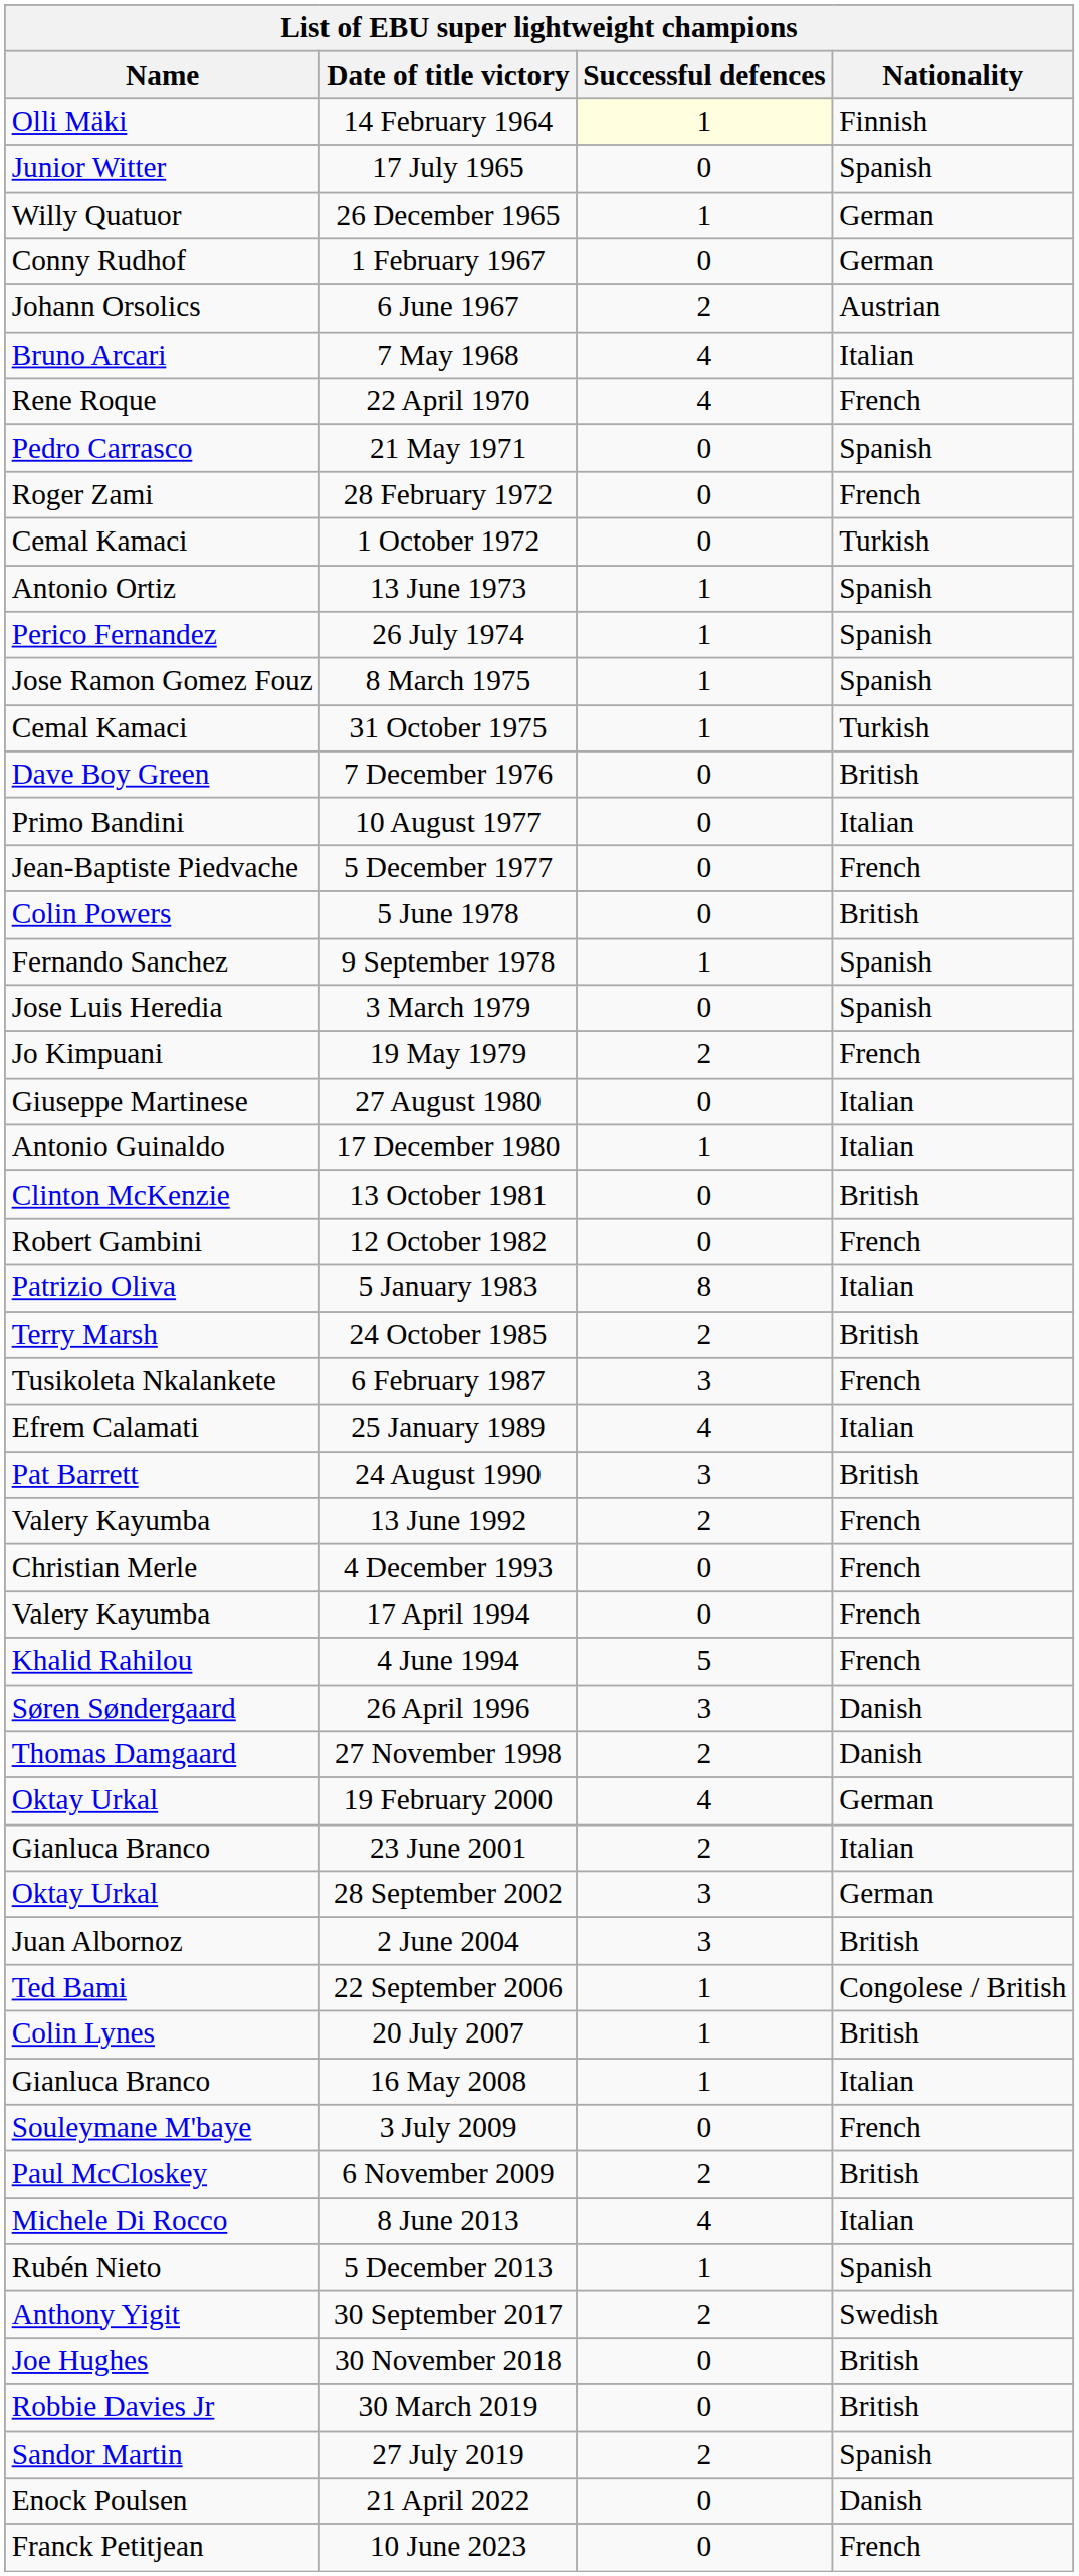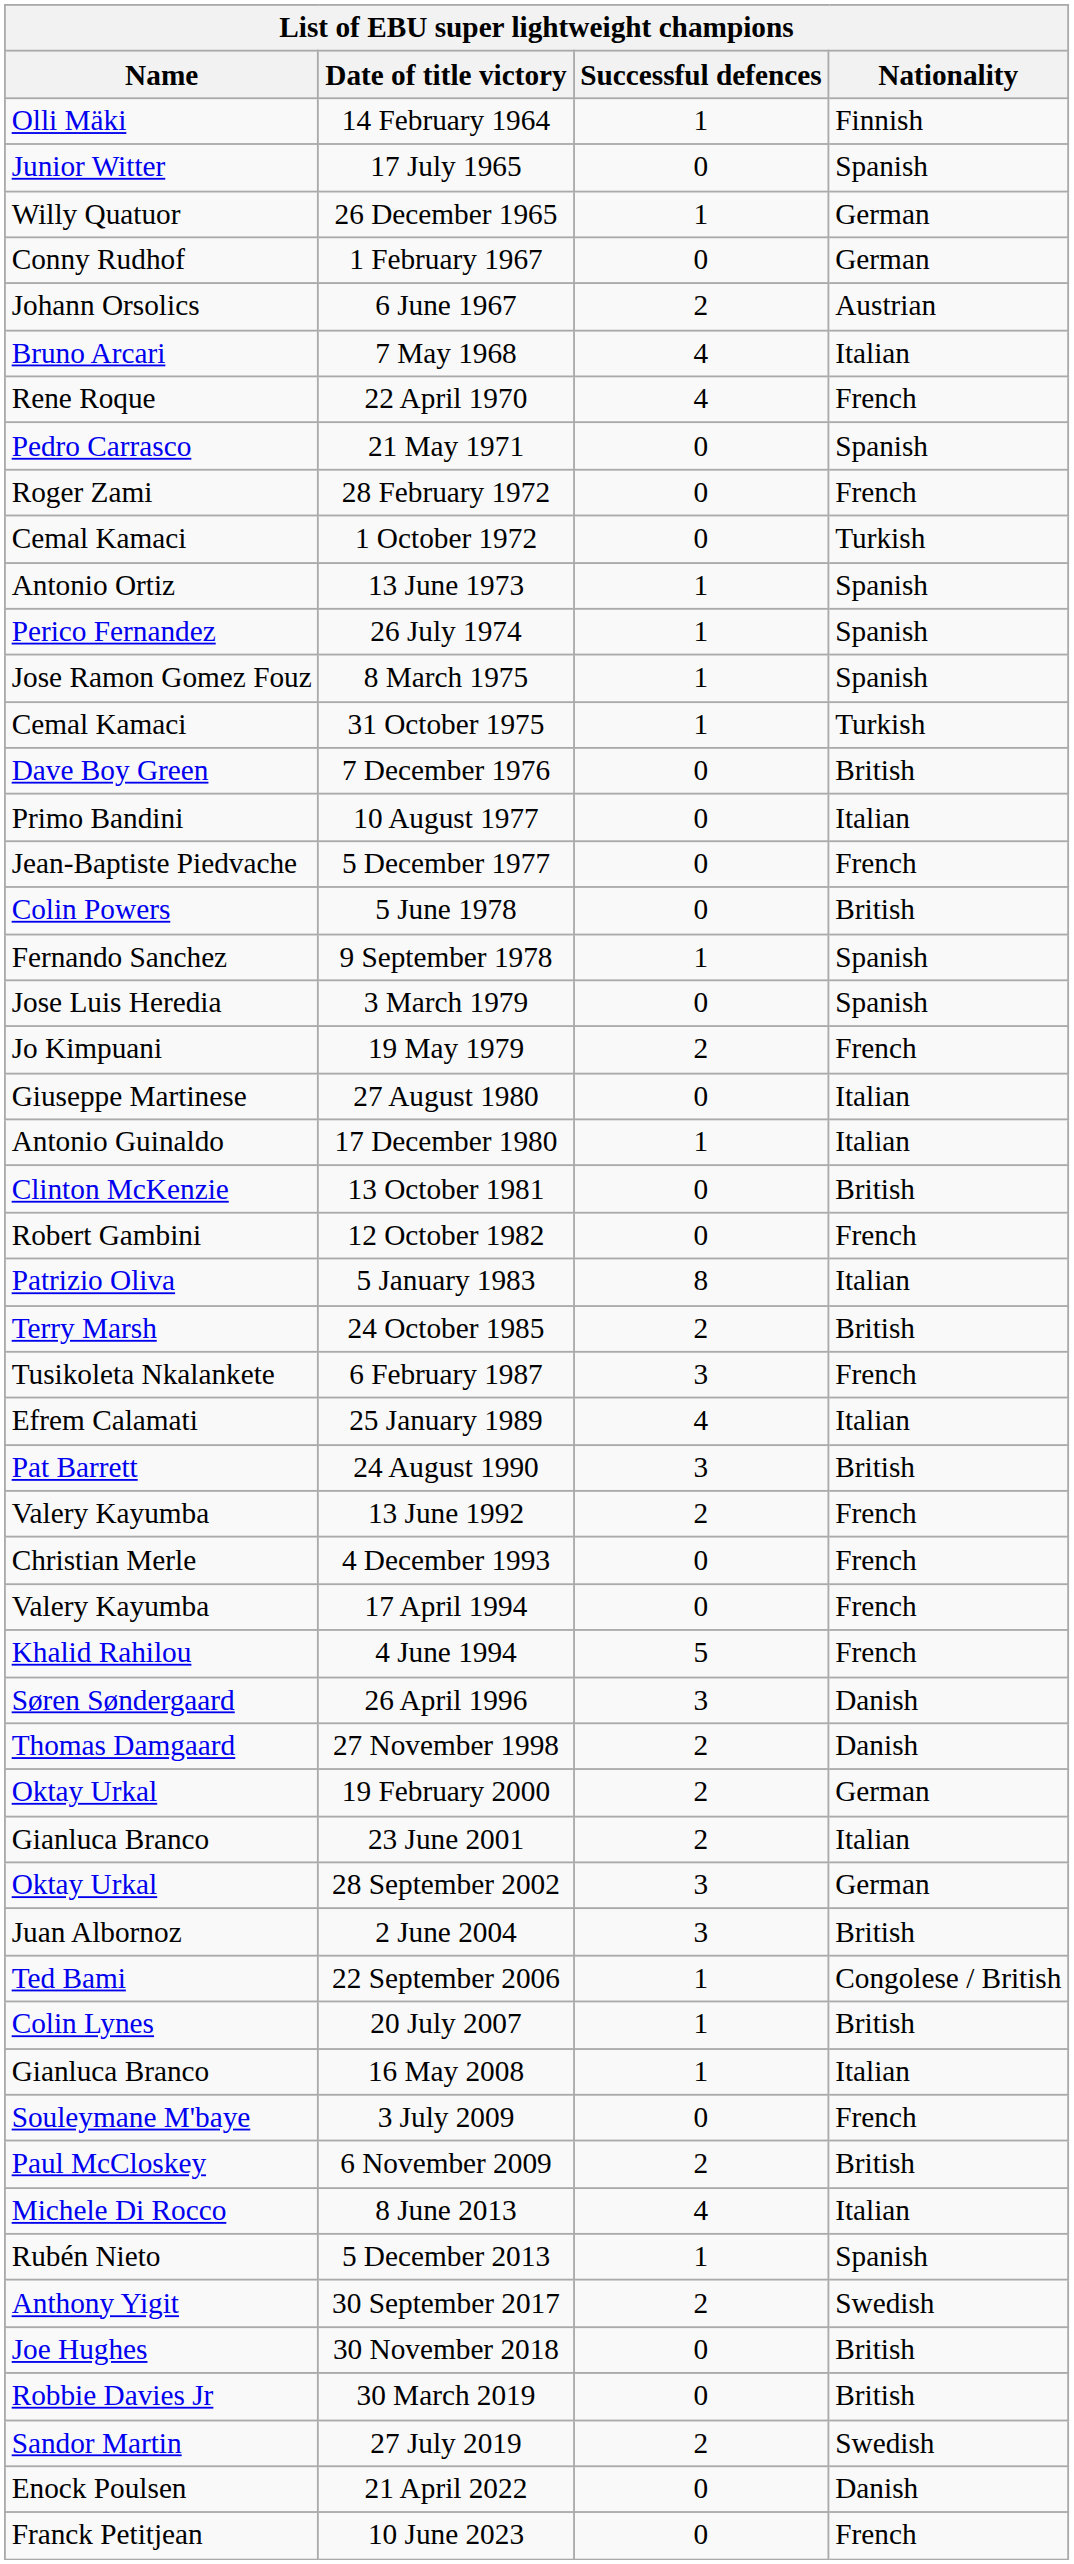14 February 1964 | Successful defences: lightyellow background -> no background
19 February 2000 | Successful defences: 4 -> 2
27 July 2019 | Nationality: Spanish -> Swedish
